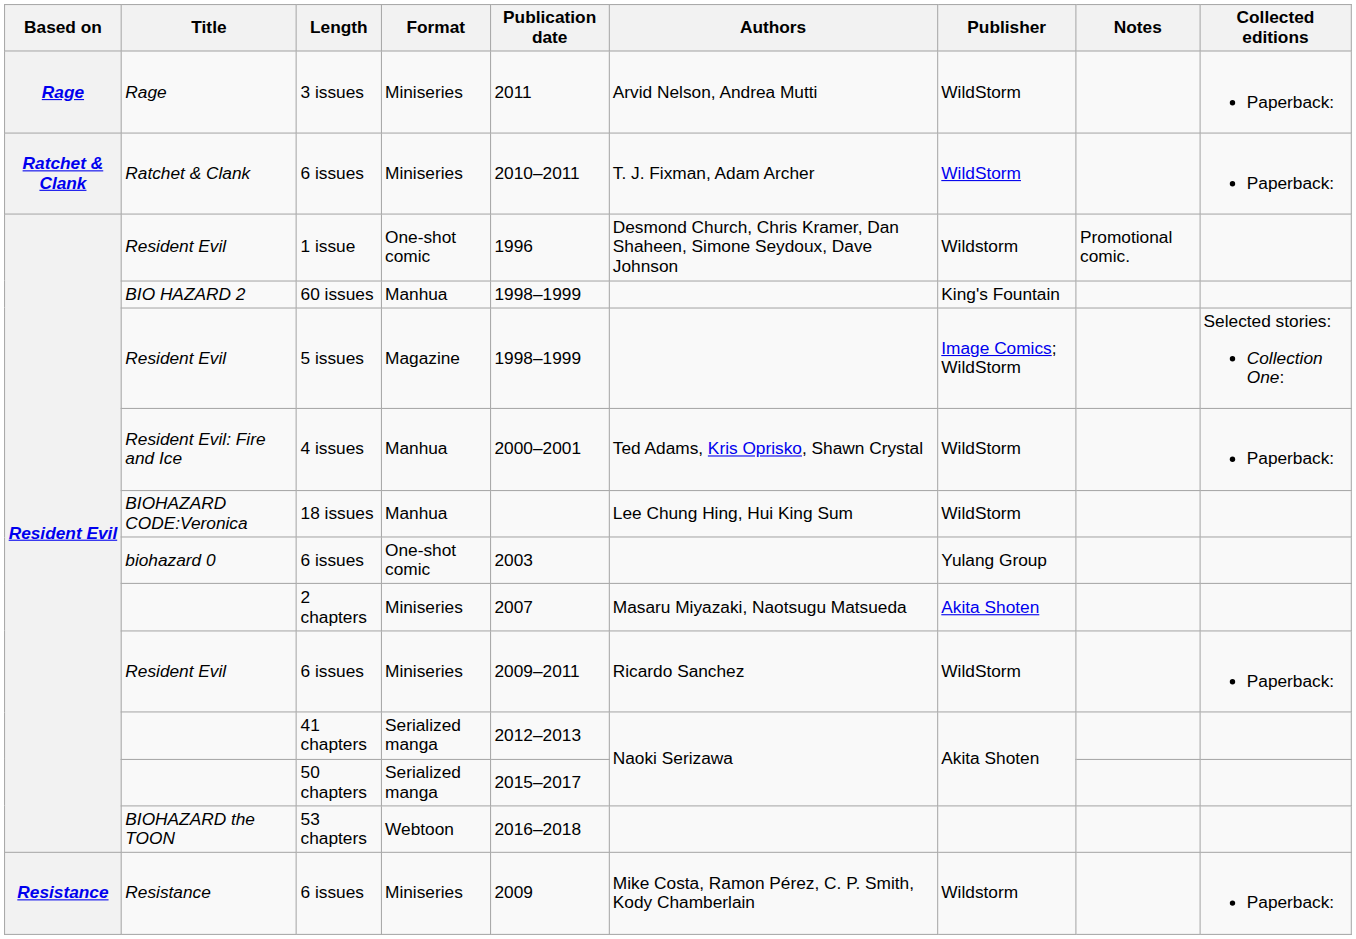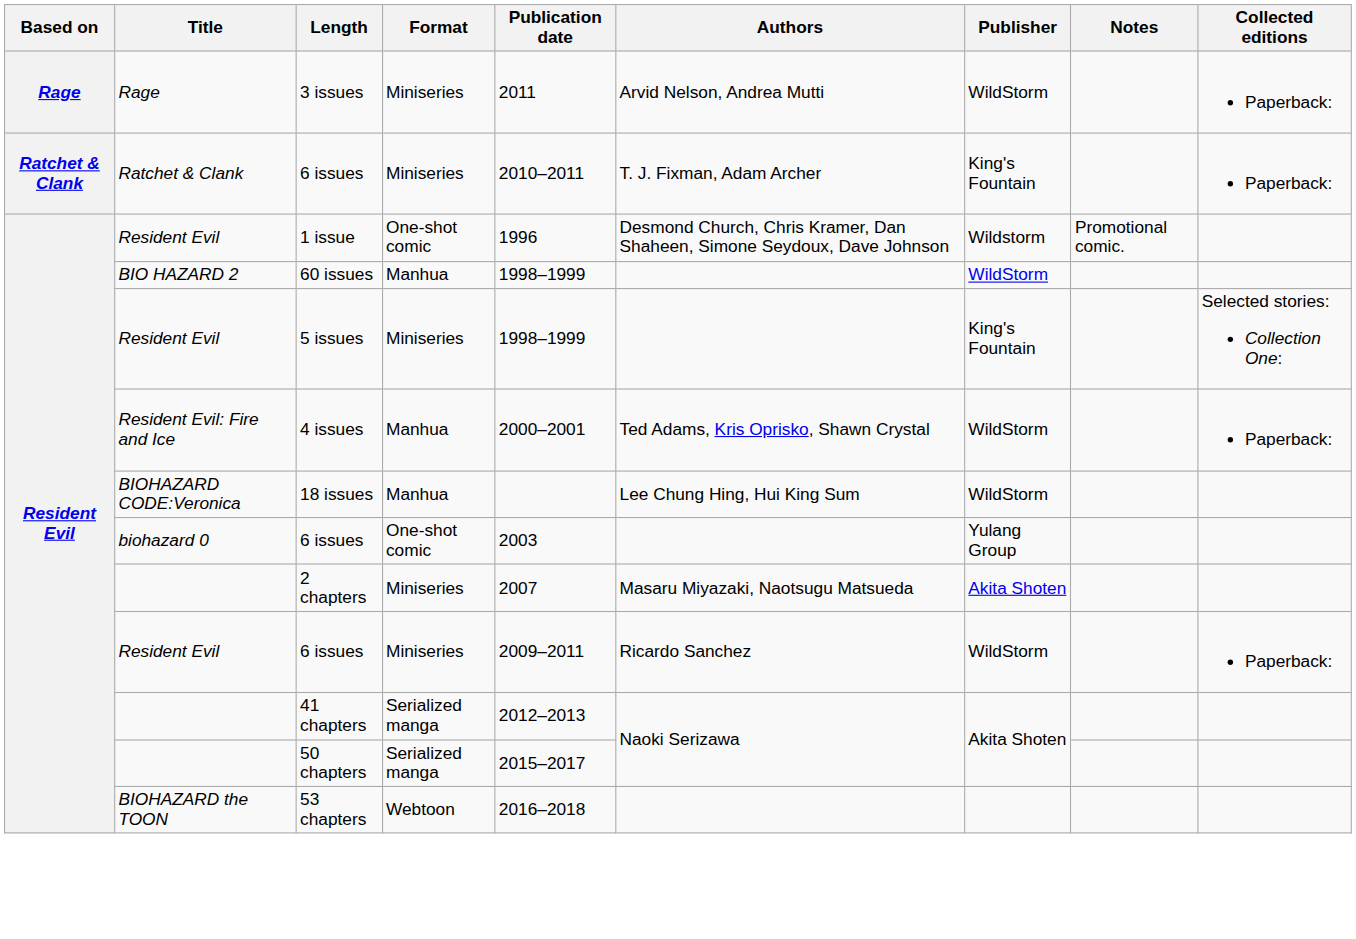Ratchet & Clank / 6 issues | Publisher: WildStorm -> King's Fountain
60 issues | Publisher: King's Fountain -> WildStorm
5 issues | Format: Magazine -> Miniseries
5 issues | Publisher: Image Comics; WildStorm -> King's Fountain
- row: Resistance | Resistance | 6 issues | Miniseries | 2009 | Mike Costa, Ramon Pérez, C. P. Smith, Kody Chamberlain | Wildstorm | Paperback:
